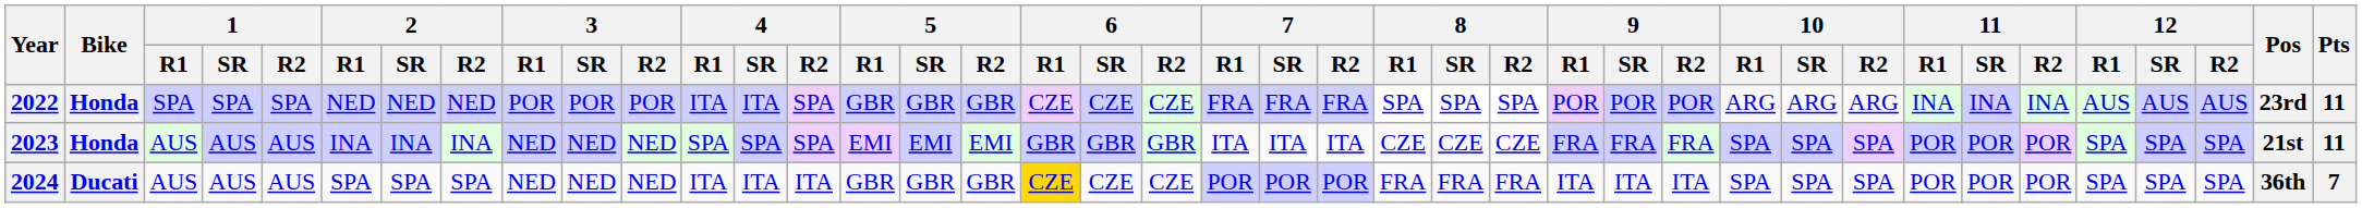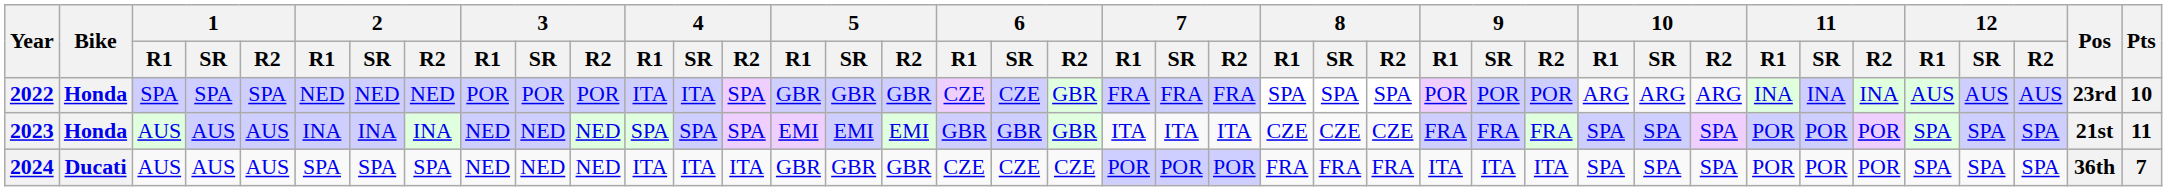2022 | 6 / R2: CZE -> GBR
2022 | Pts: 11 -> 10
2024 | 6 / R1: gold background -> no background
